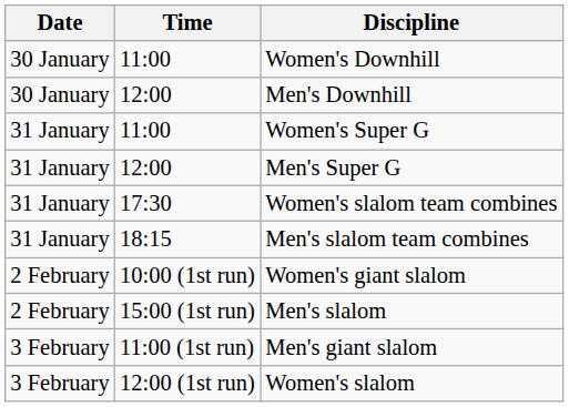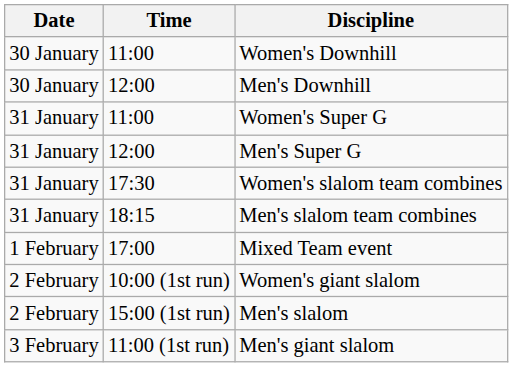+ row: 1 February | 17:00 | Mixed Team event
- row: 3 February | 12:00 (1st run) | Women's slalom
